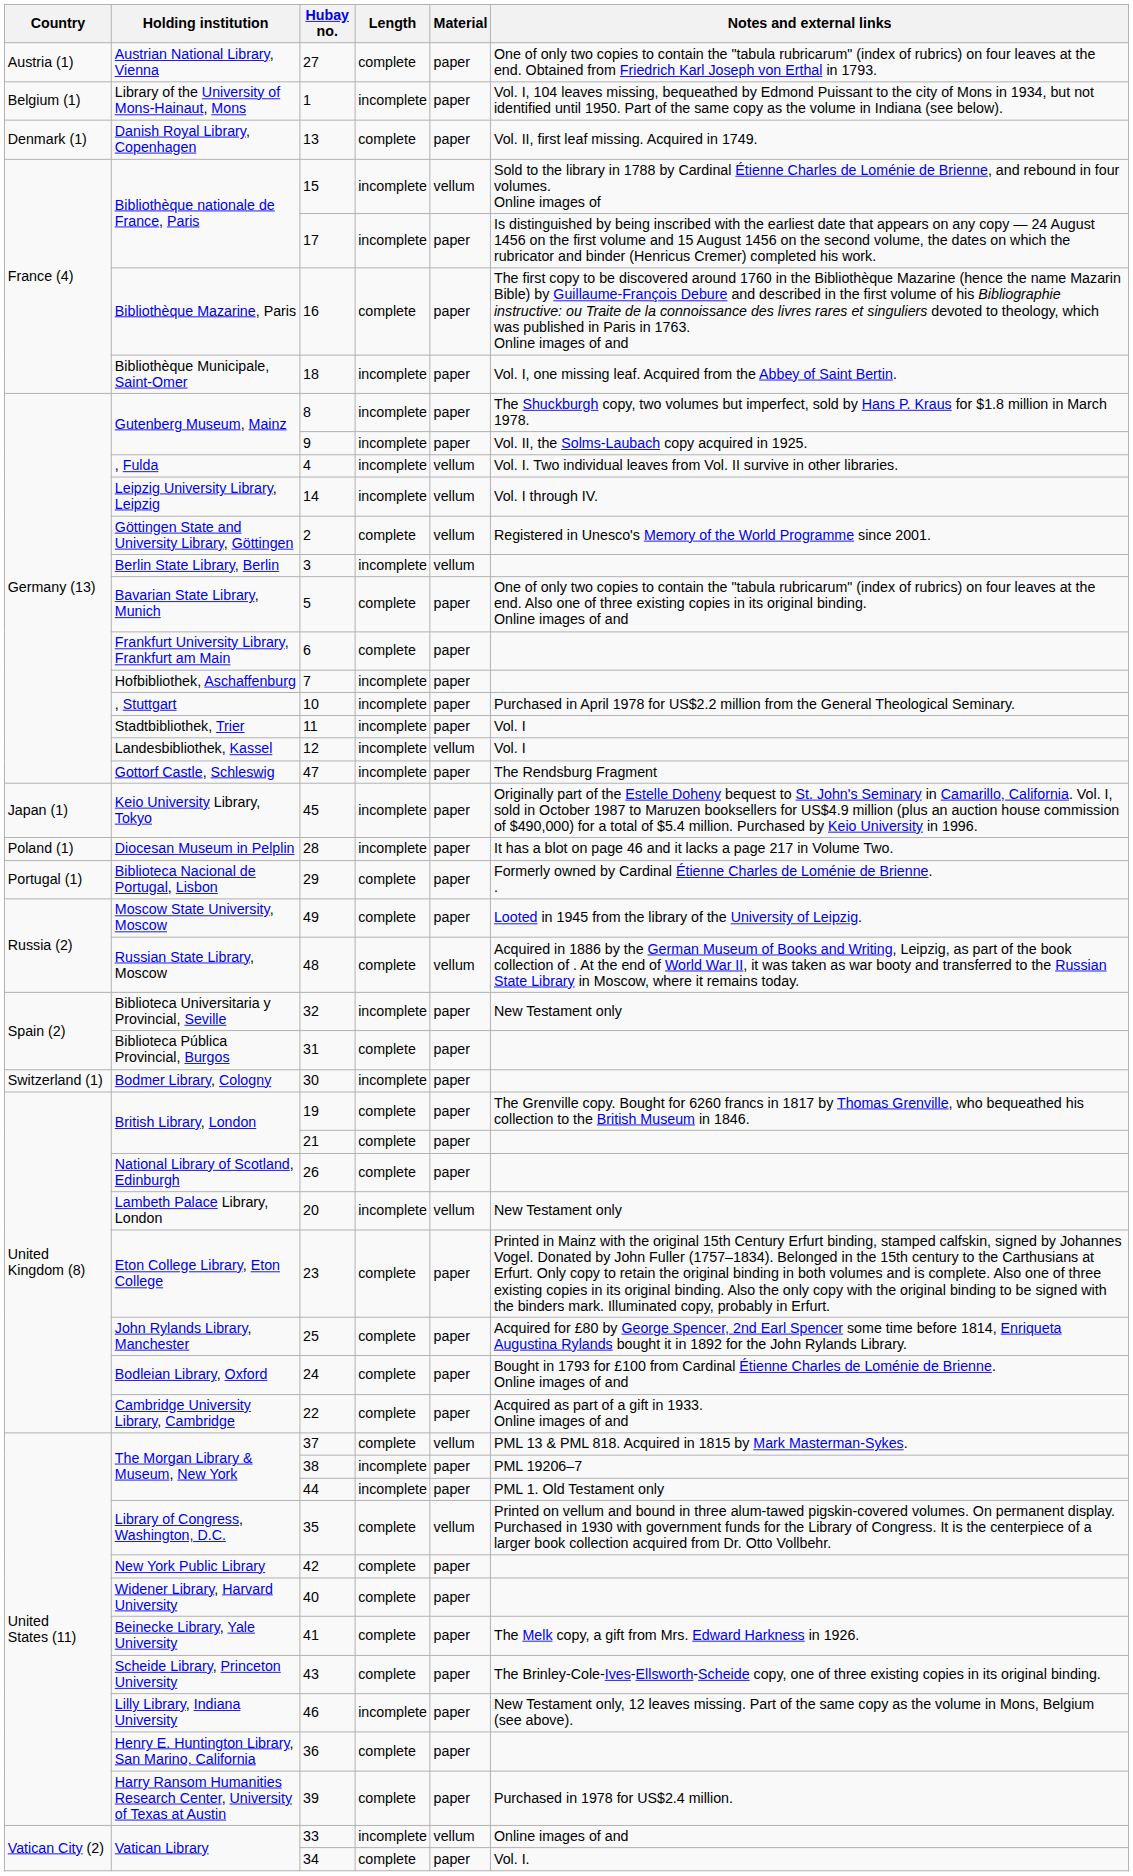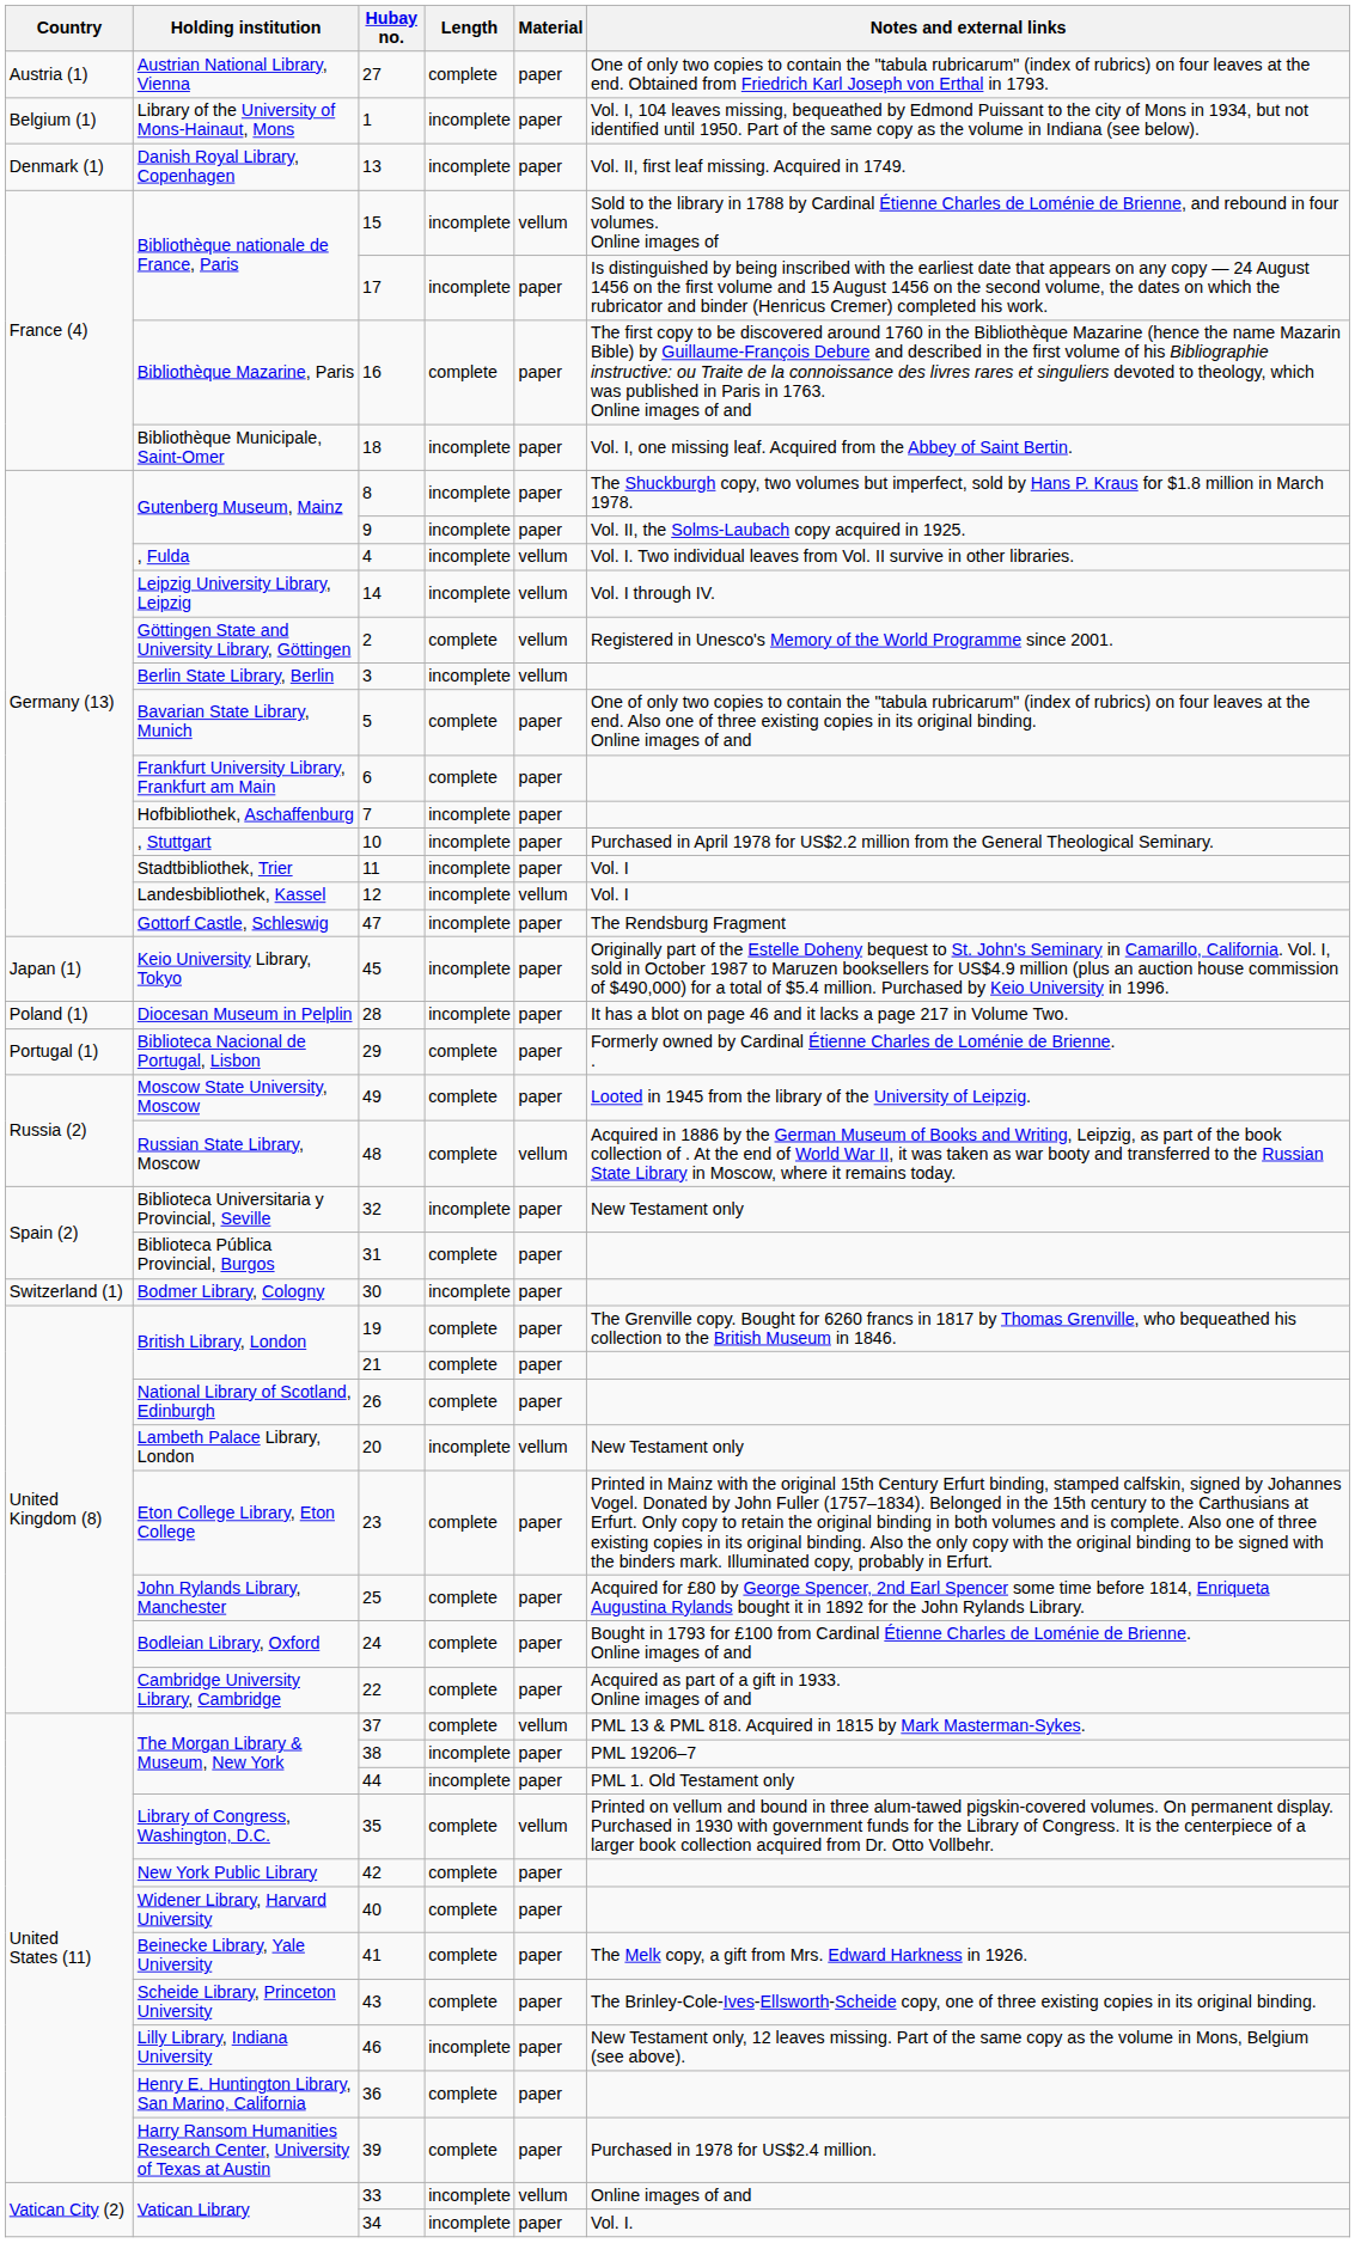13 | Length: complete -> incomplete
34 | Length: complete -> incomplete
